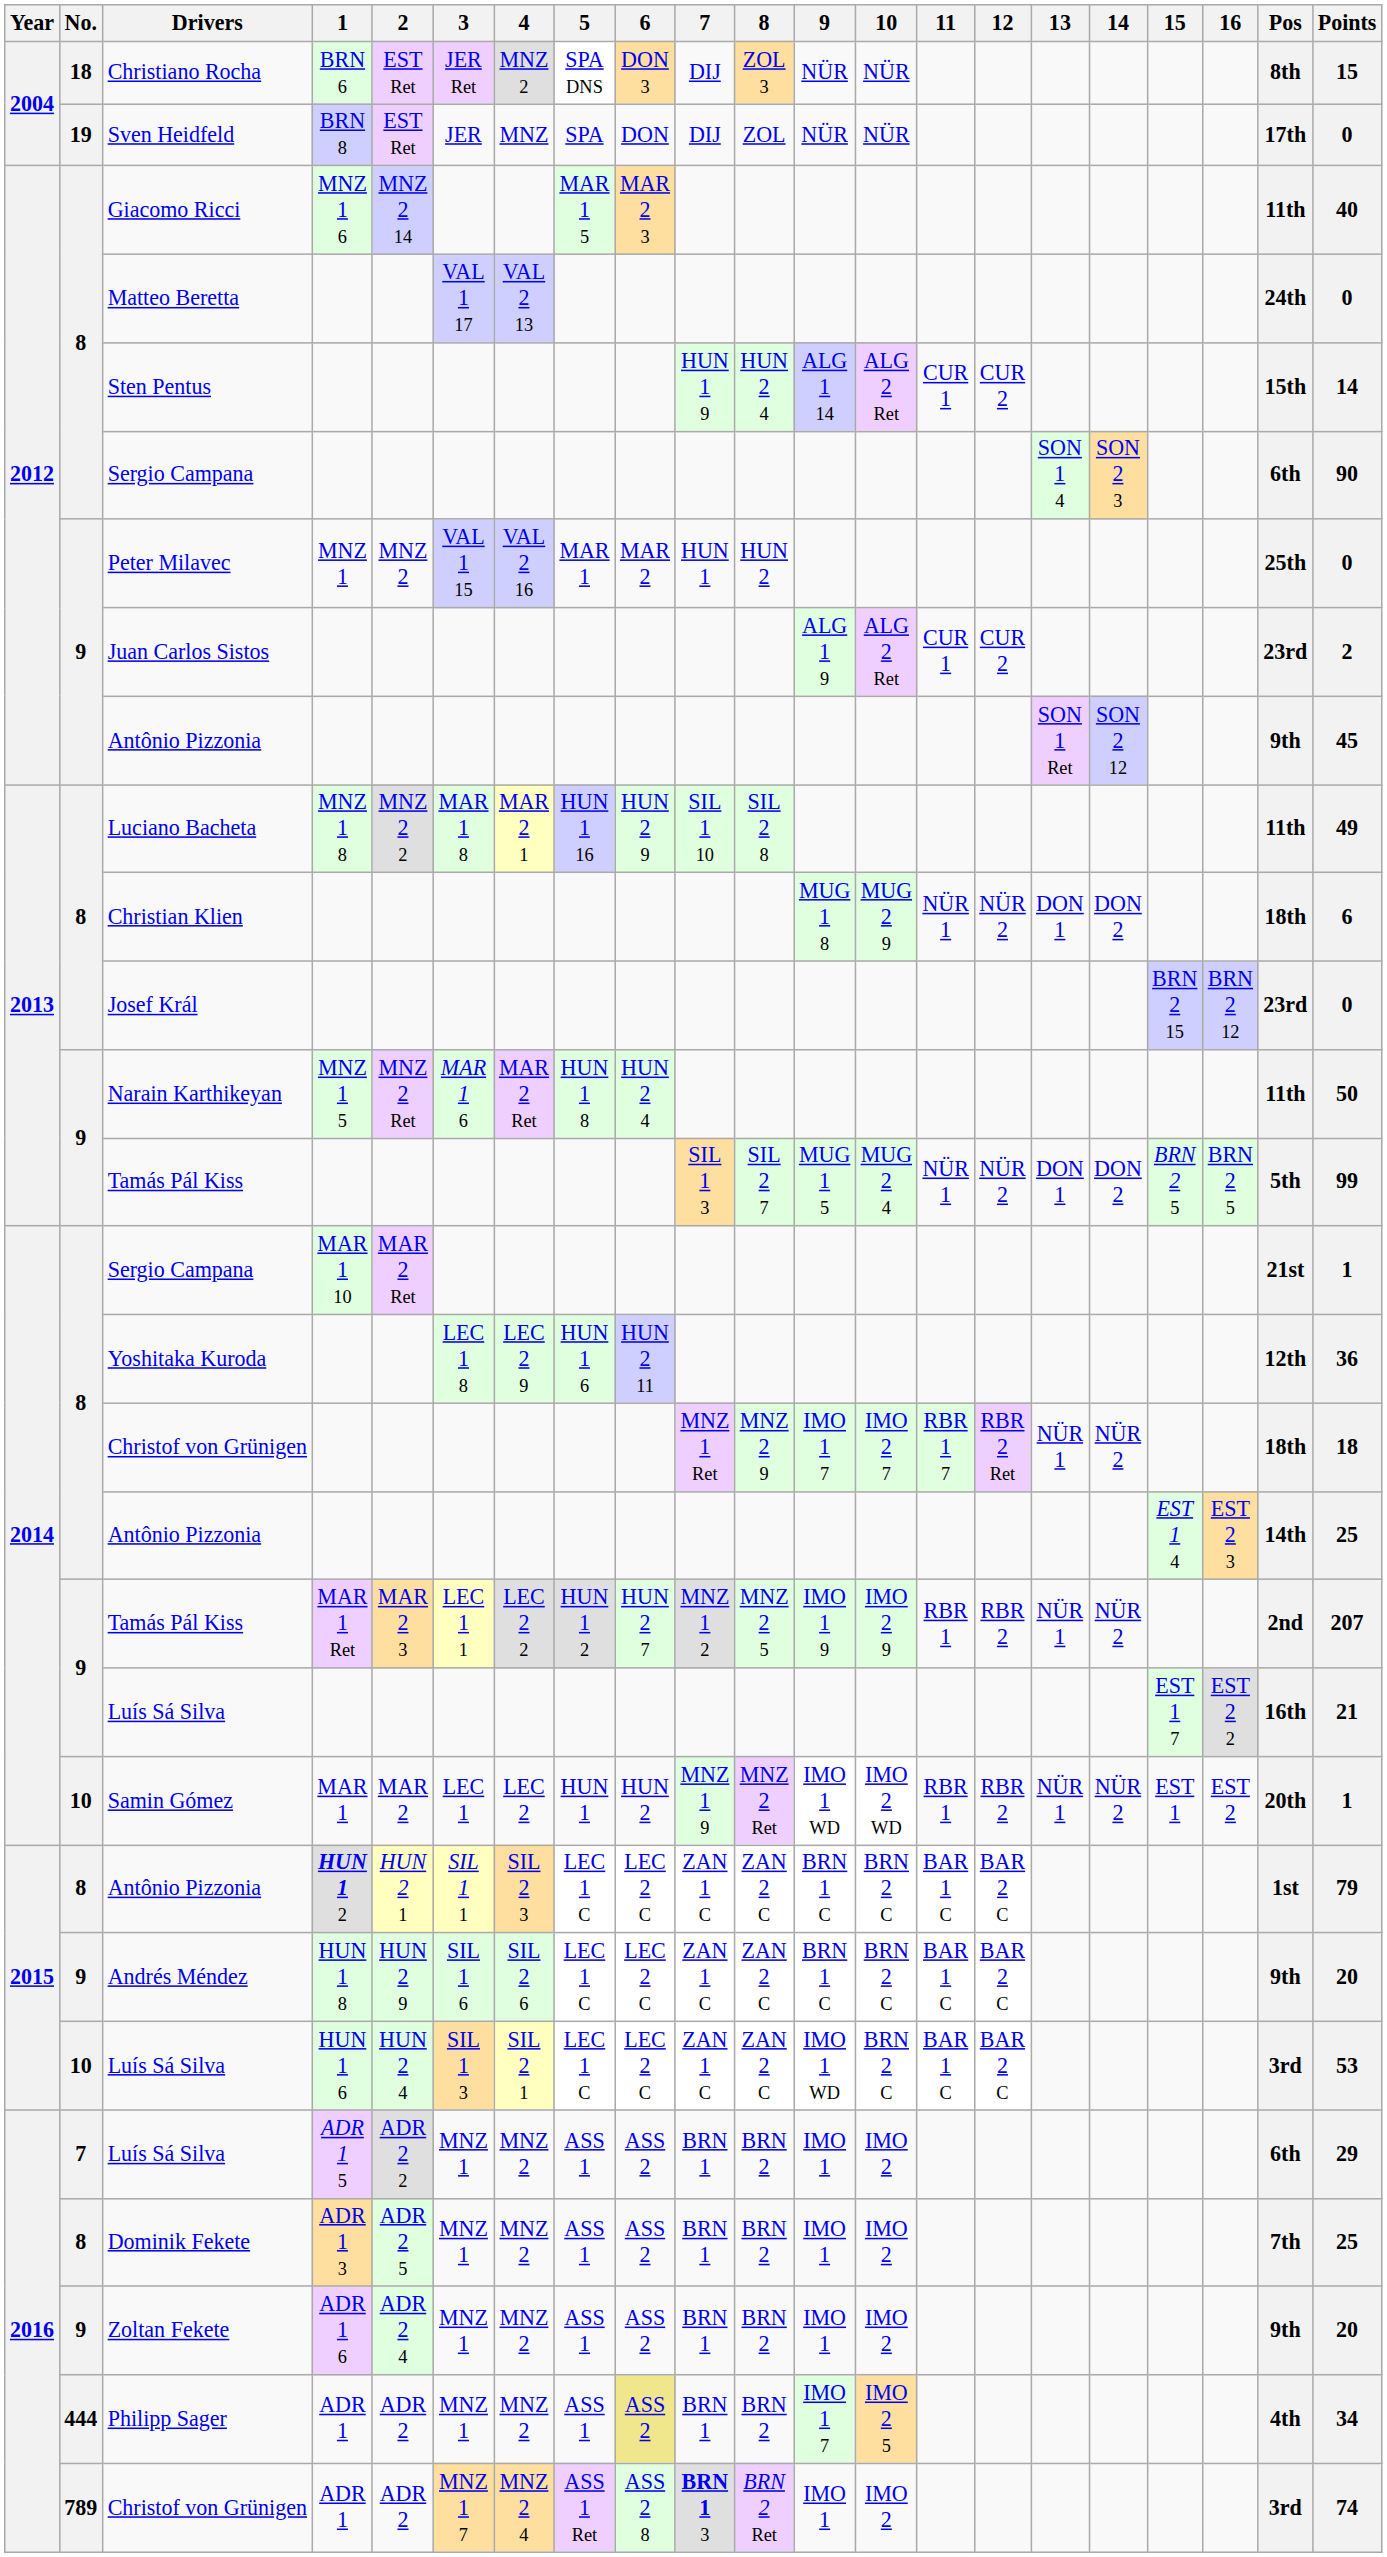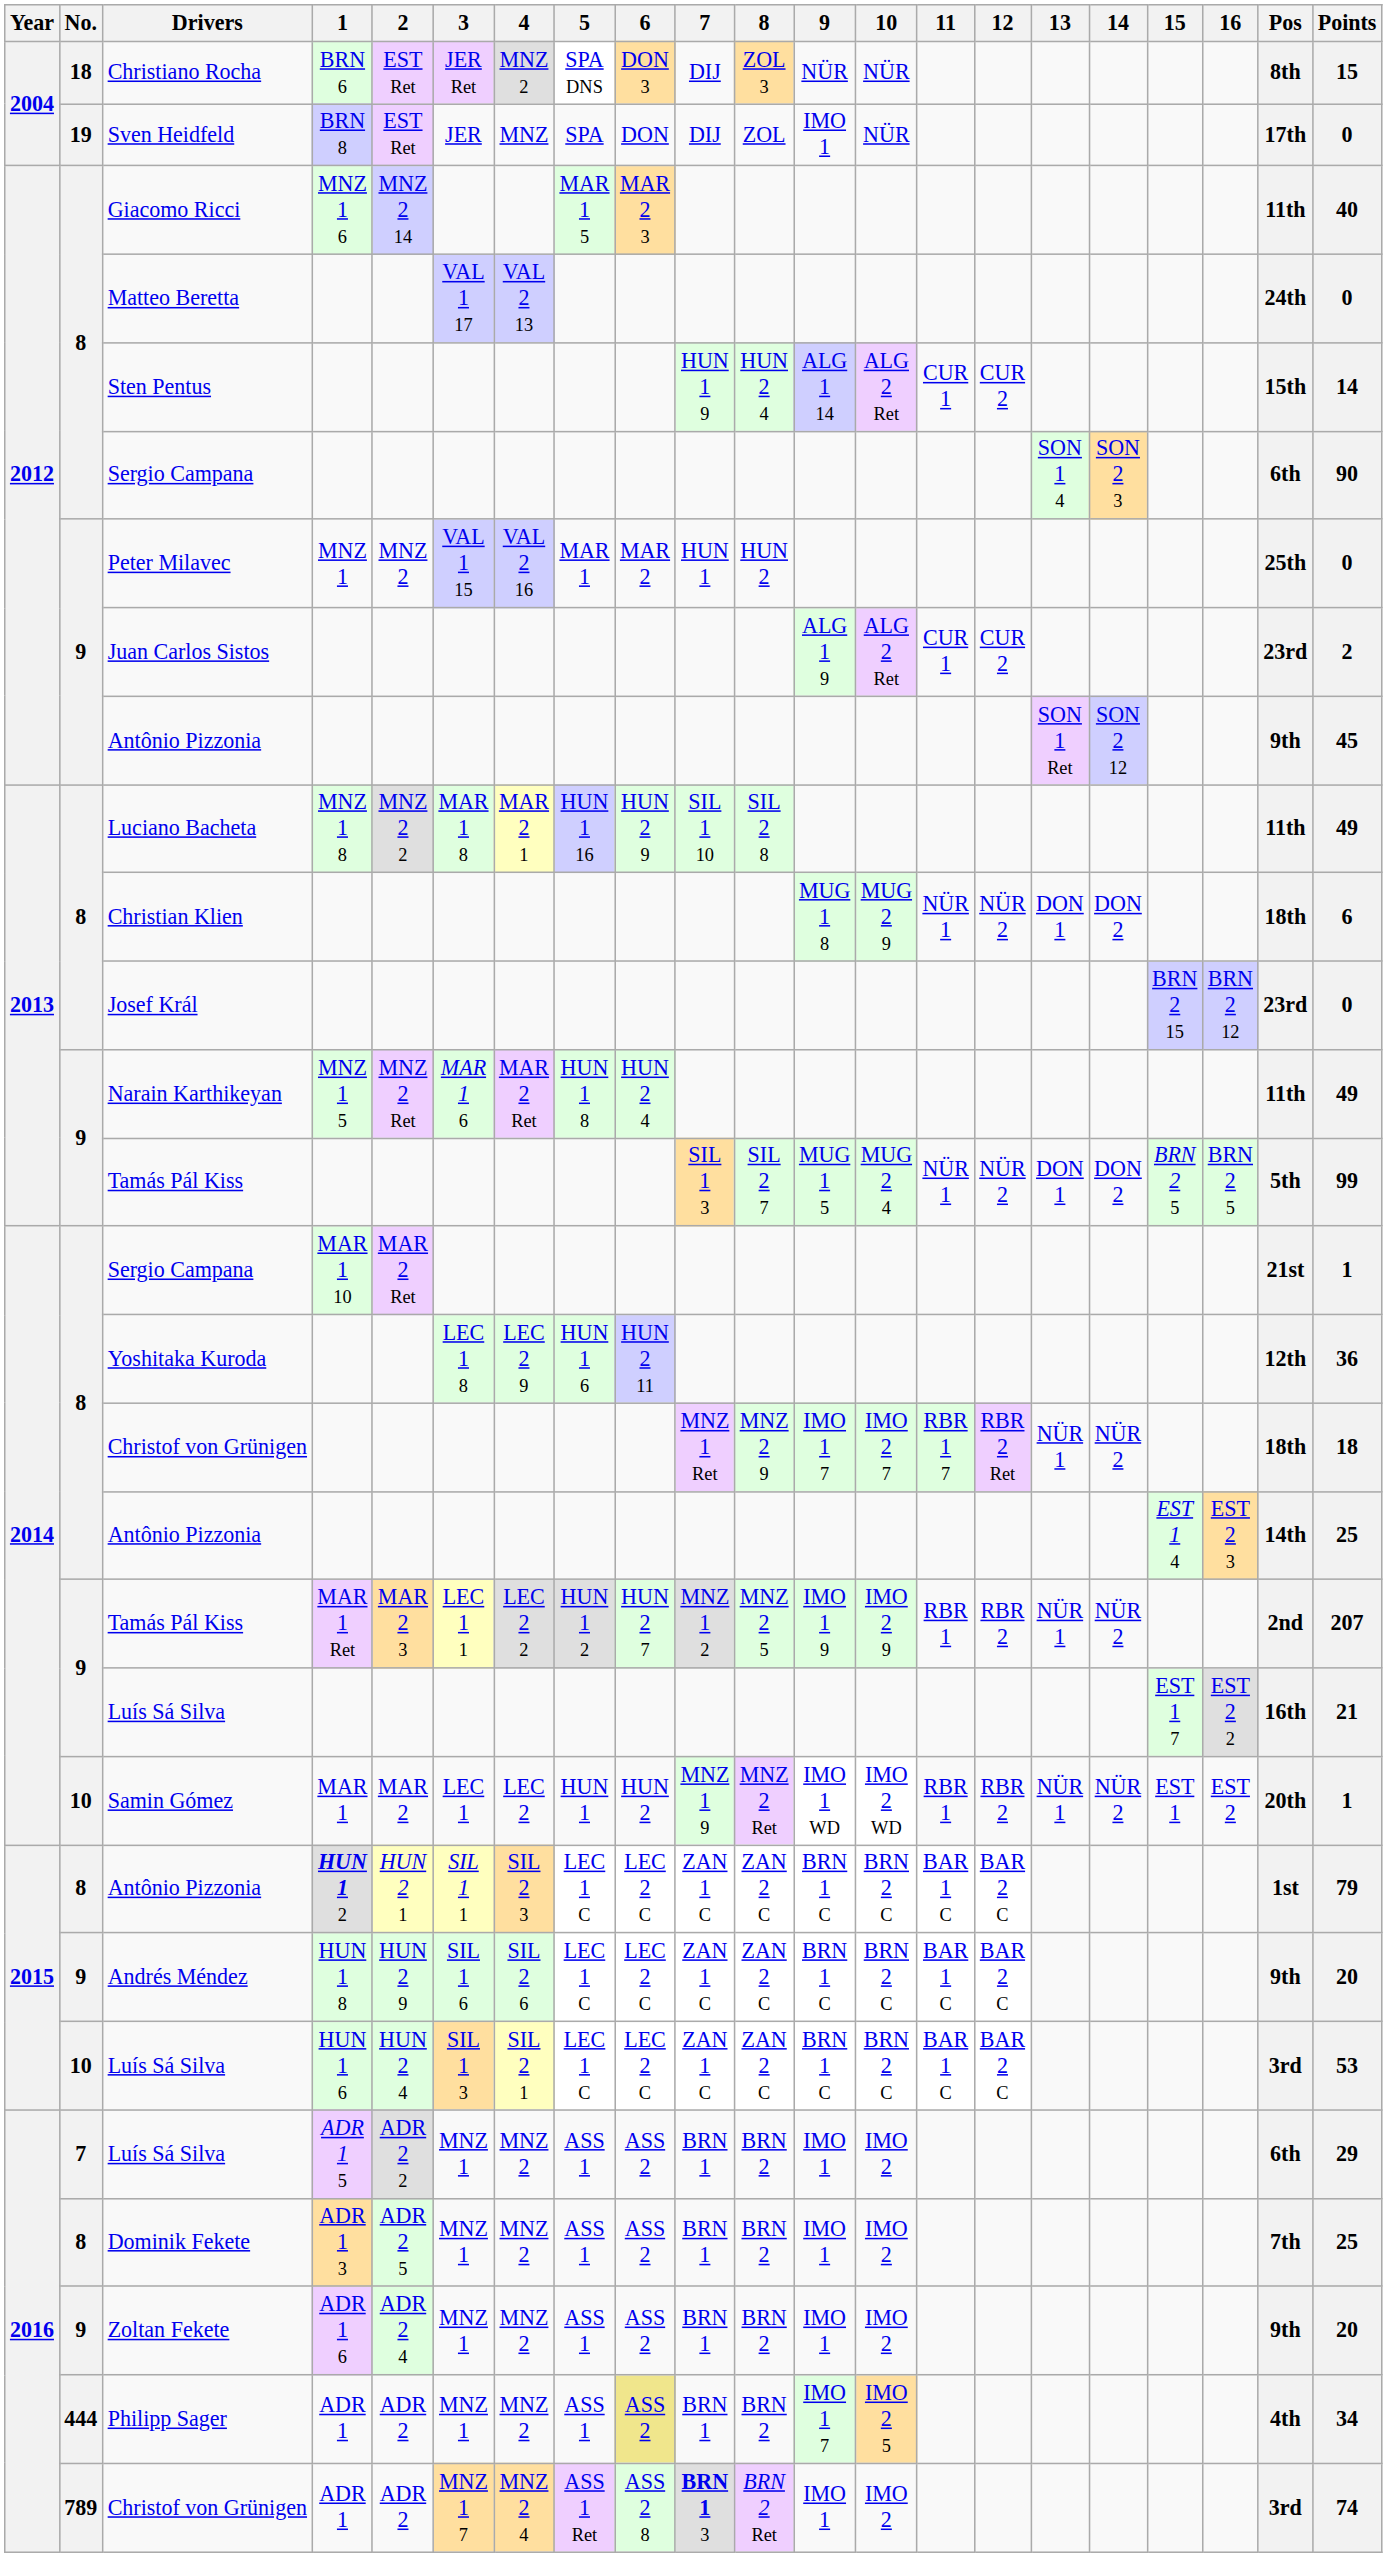Sven Heidfeld | 9: NÜR -> IMO 1
Narain Karthikeyan | Points: 50 -> 49
2015 / Luís Sá Silva | 9: IMO 1 WD -> BRN 1 C
